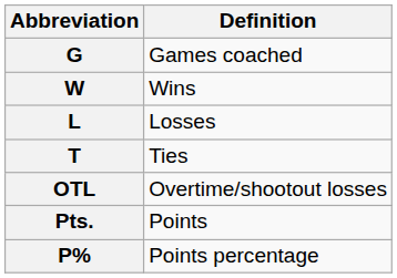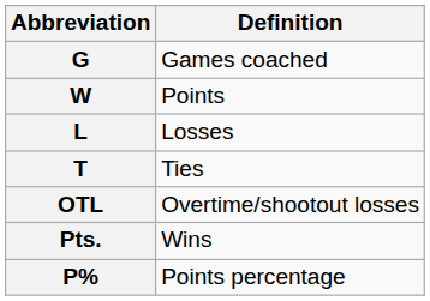W | Definition: Wins -> Points
Pts. | Definition: Points -> Wins
